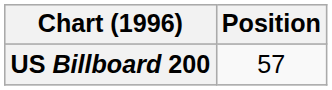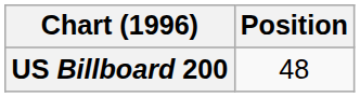US Billboard 200 | Position: 57 -> 48
